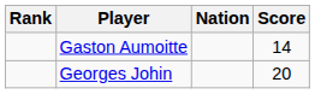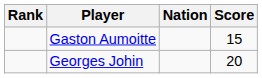Gaston Aumoitte | Score: 14 -> 15
